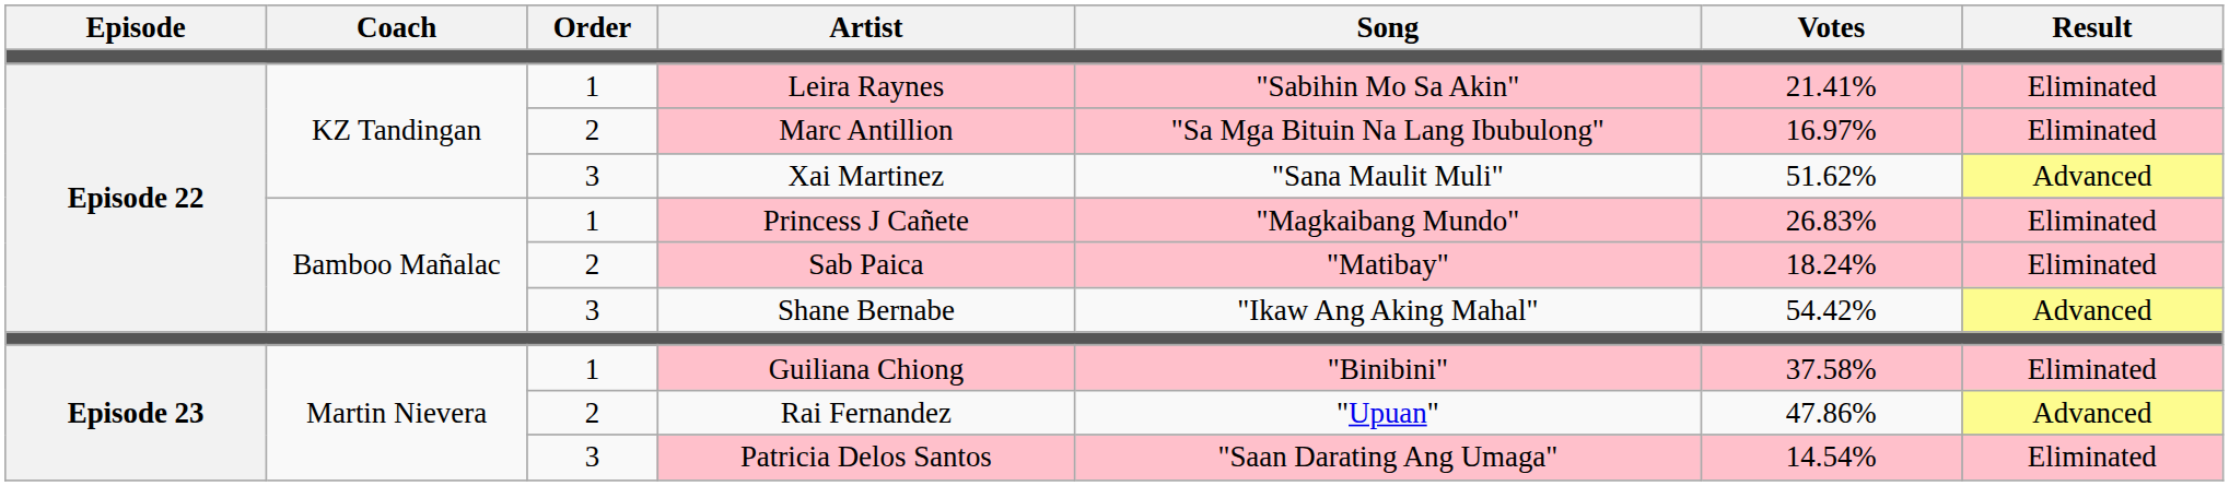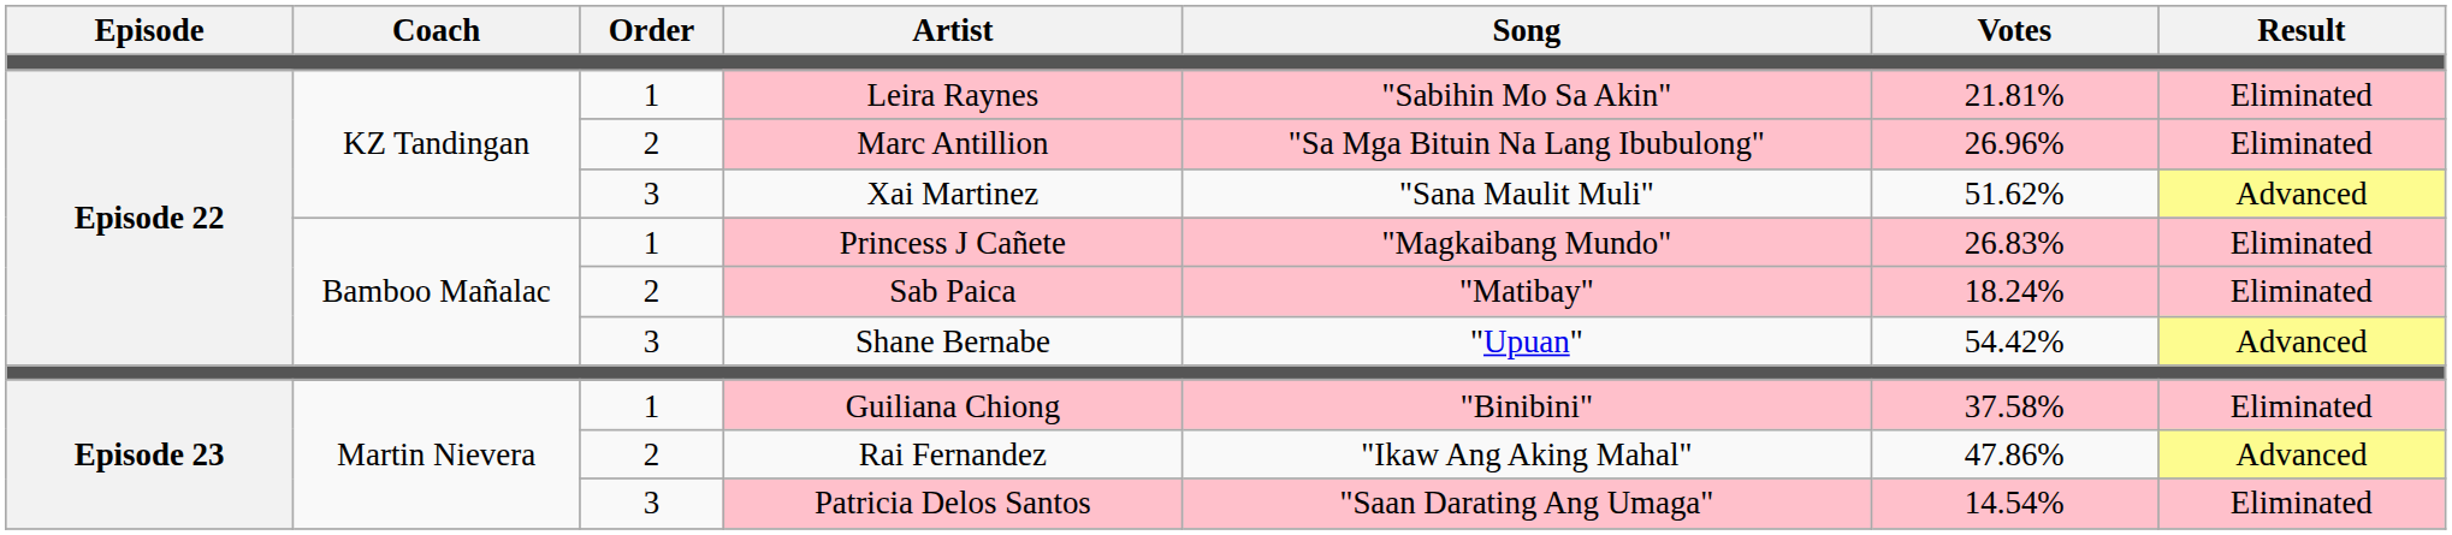Leira Raynes | Votes: 21.41% -> 21.81%
Marc Antillion | Votes: 16.97% -> 26.96%
Shane Bernabe | Song: "Ikaw Ang Aking Mahal" -> "Upuan"
Rai Fernandez | Song: "Upuan" -> "Ikaw Ang Aking Mahal"
